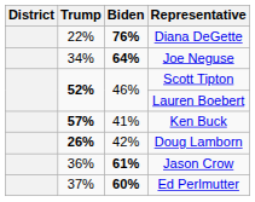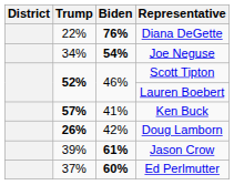Joe Neguse | Biden: 64% -> 54%
Jason Crow | Trump: 36% -> 39%
